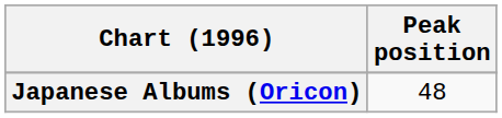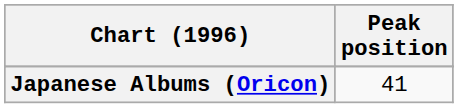Japanese Albums (Oricon) | Peak position: 48 -> 41
